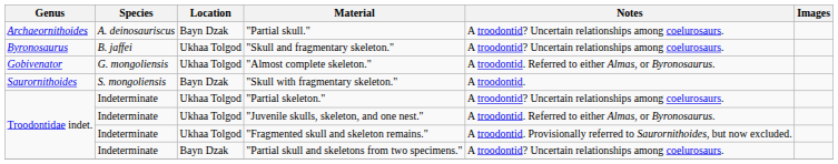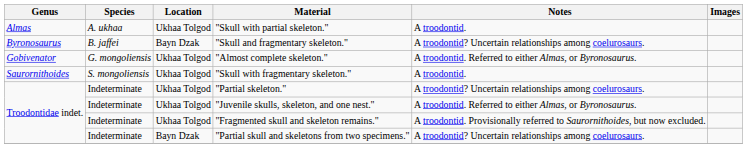+ row: Almas | A. ukhaa | Ukhaa Tolgod | "Skull with partial skeleton." | A troodontid.
- row: Archaeornithoides | A. deinosauriscus | Bayn Dzak | "Partial skull." | A troodontid? Uncertain relationships among coelurosaurs.
"Skull and fragmentary skeleton." | Location: Ukhaa Tolgod -> Bayn Dzak
"Skull with fragmentary skeleton." | Location: Bayn Dzak -> Ukhaa Tolgod
